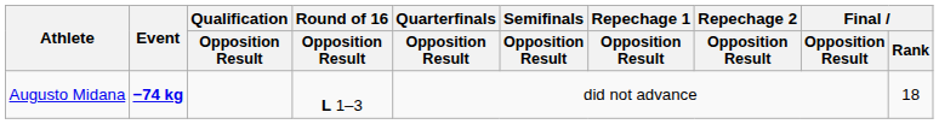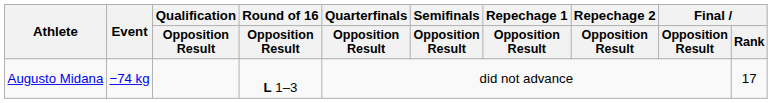Augusto Midana | Event: bold -> normal
Augusto Midana | Final / Rank: 18 -> 17
